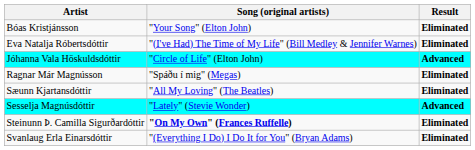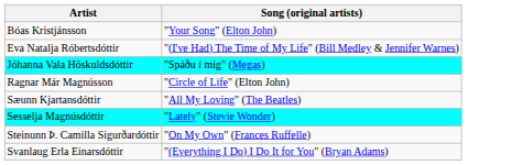- column: Result | Eliminated | Eliminated | Advanced | Eliminated | Eliminated | Advanced | Eliminated | Eliminated
Jóhanna Vala Höskuldsdóttir | Song (original artists): "Circle of Life" (Elton John) -> "Spáðu í mig" (Megas)
Ragnar Már Magnússon | Song (original artists): "Spáðu í mig" (Megas) -> "Circle of Life" (Elton John)
Steinunn Þ. Camilla Sigurðardóttir | Song (original artists): bold -> normal
